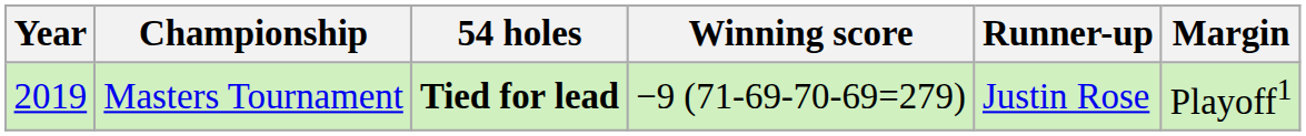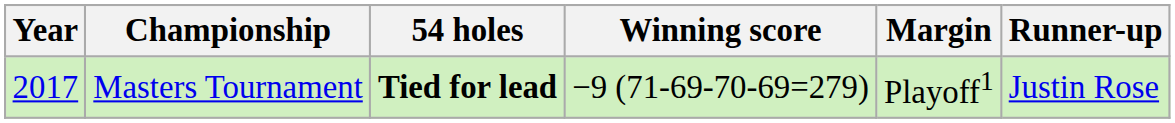columns swapped: Margin <-> Runner-up
Masters Tournament | Year: 2019 -> 2017
